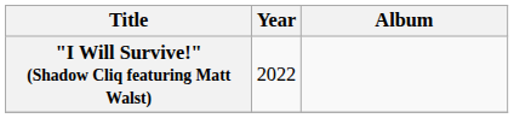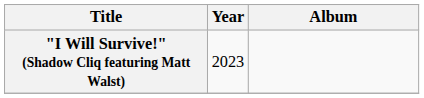"I Will Survive!" (Shadow Cliq featuring Matt Walst) | Year: 2022 -> 2023
